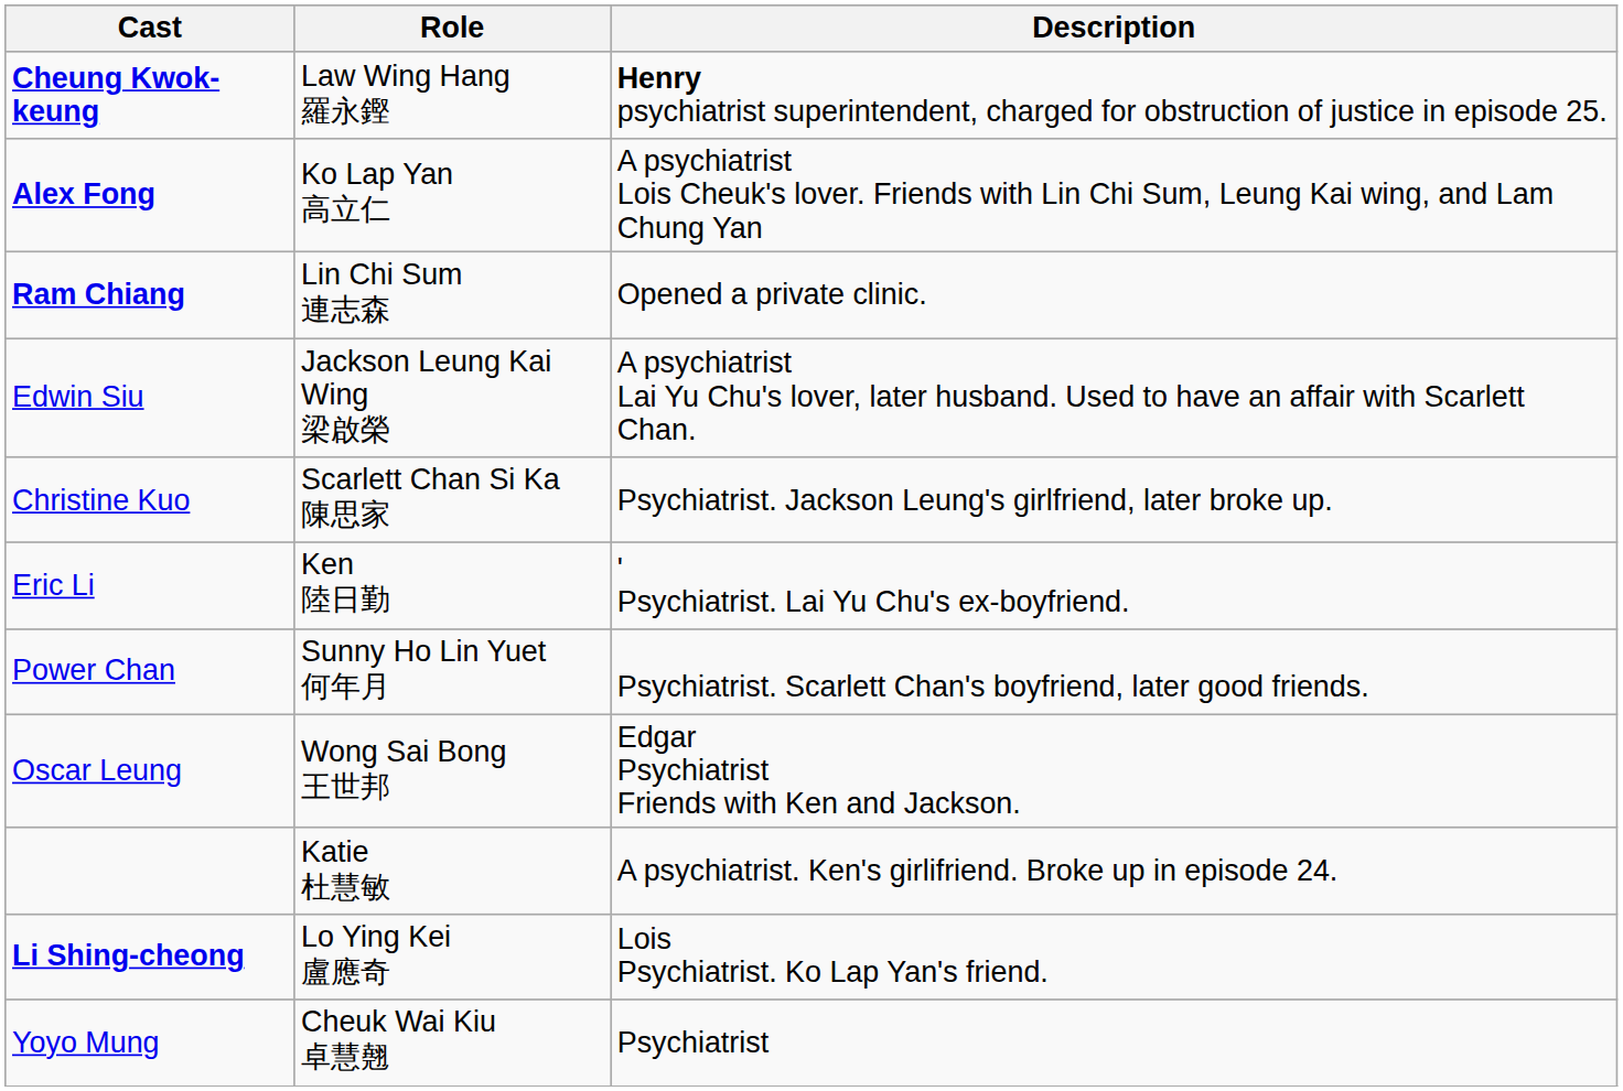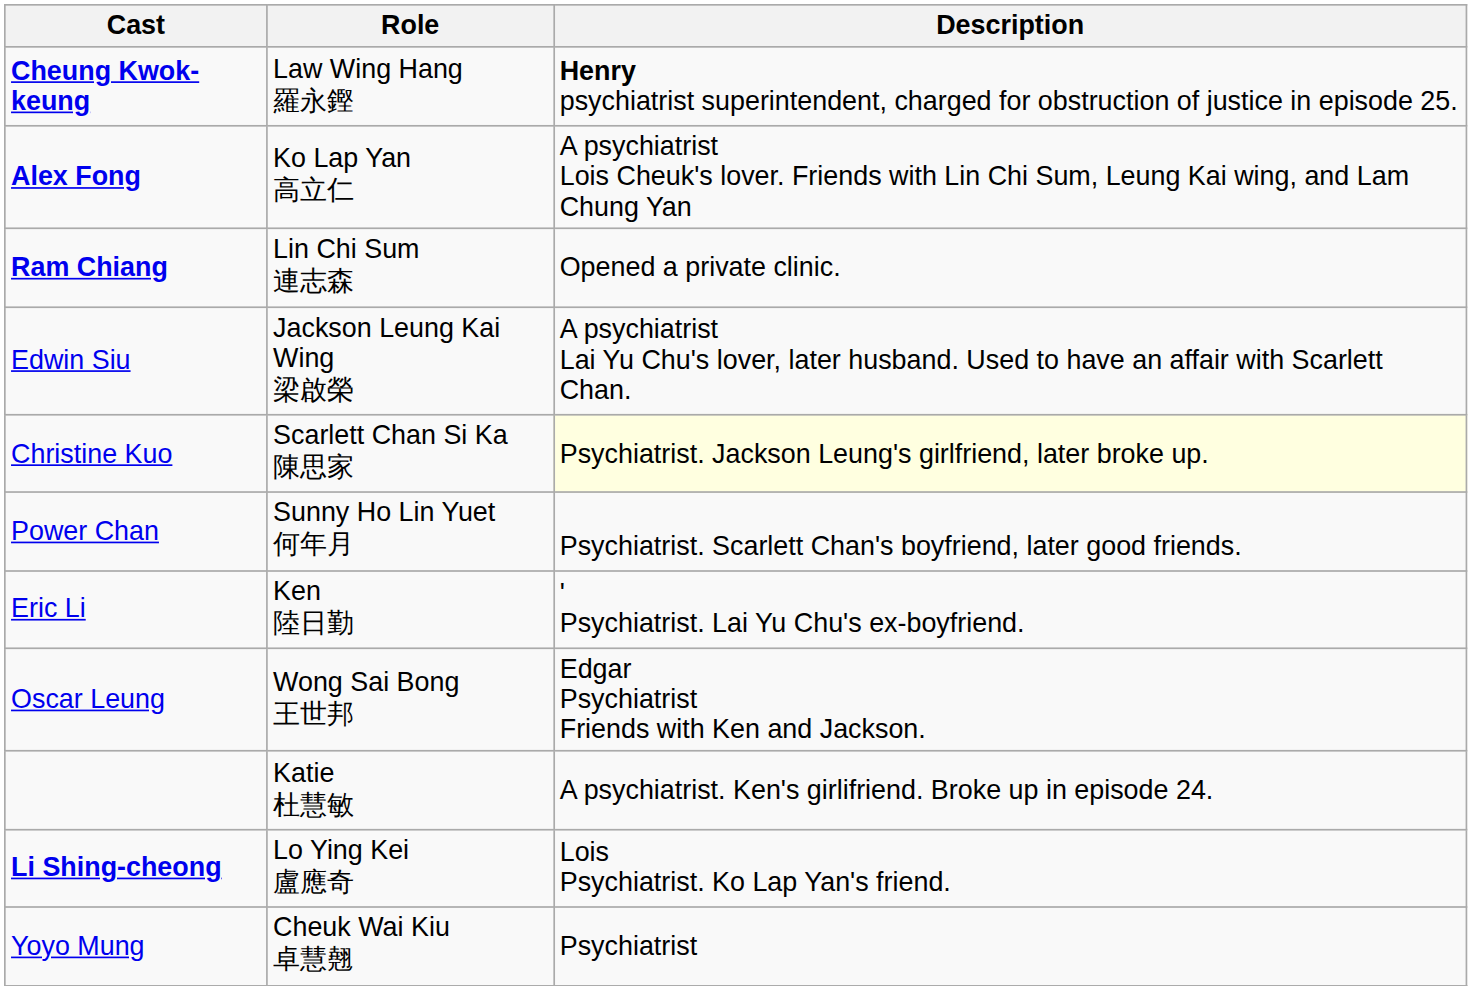Christine Kuo | Description: no background -> lightyellow background
rows swapped: Eric Li <-> Power Chan
